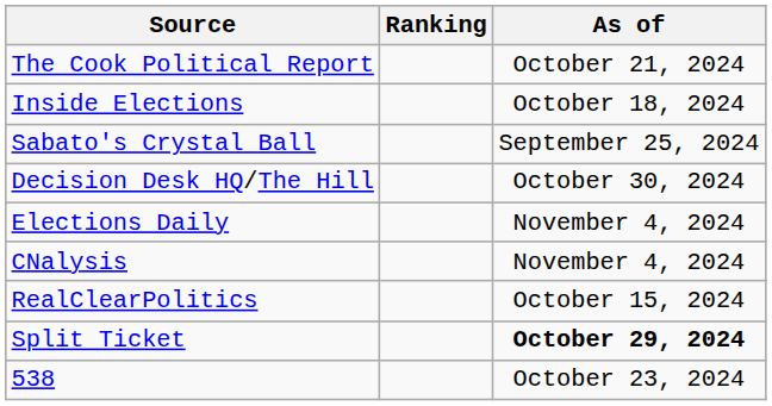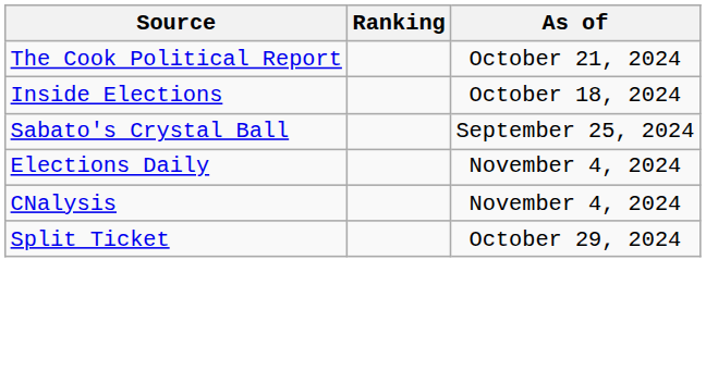- row: Decision Desk HQ/The Hill | October 30, 2024
- row: RealClearPolitics | October 15, 2024
Split Ticket | As of: bold -> normal
- row: 538 | October 23, 2024
